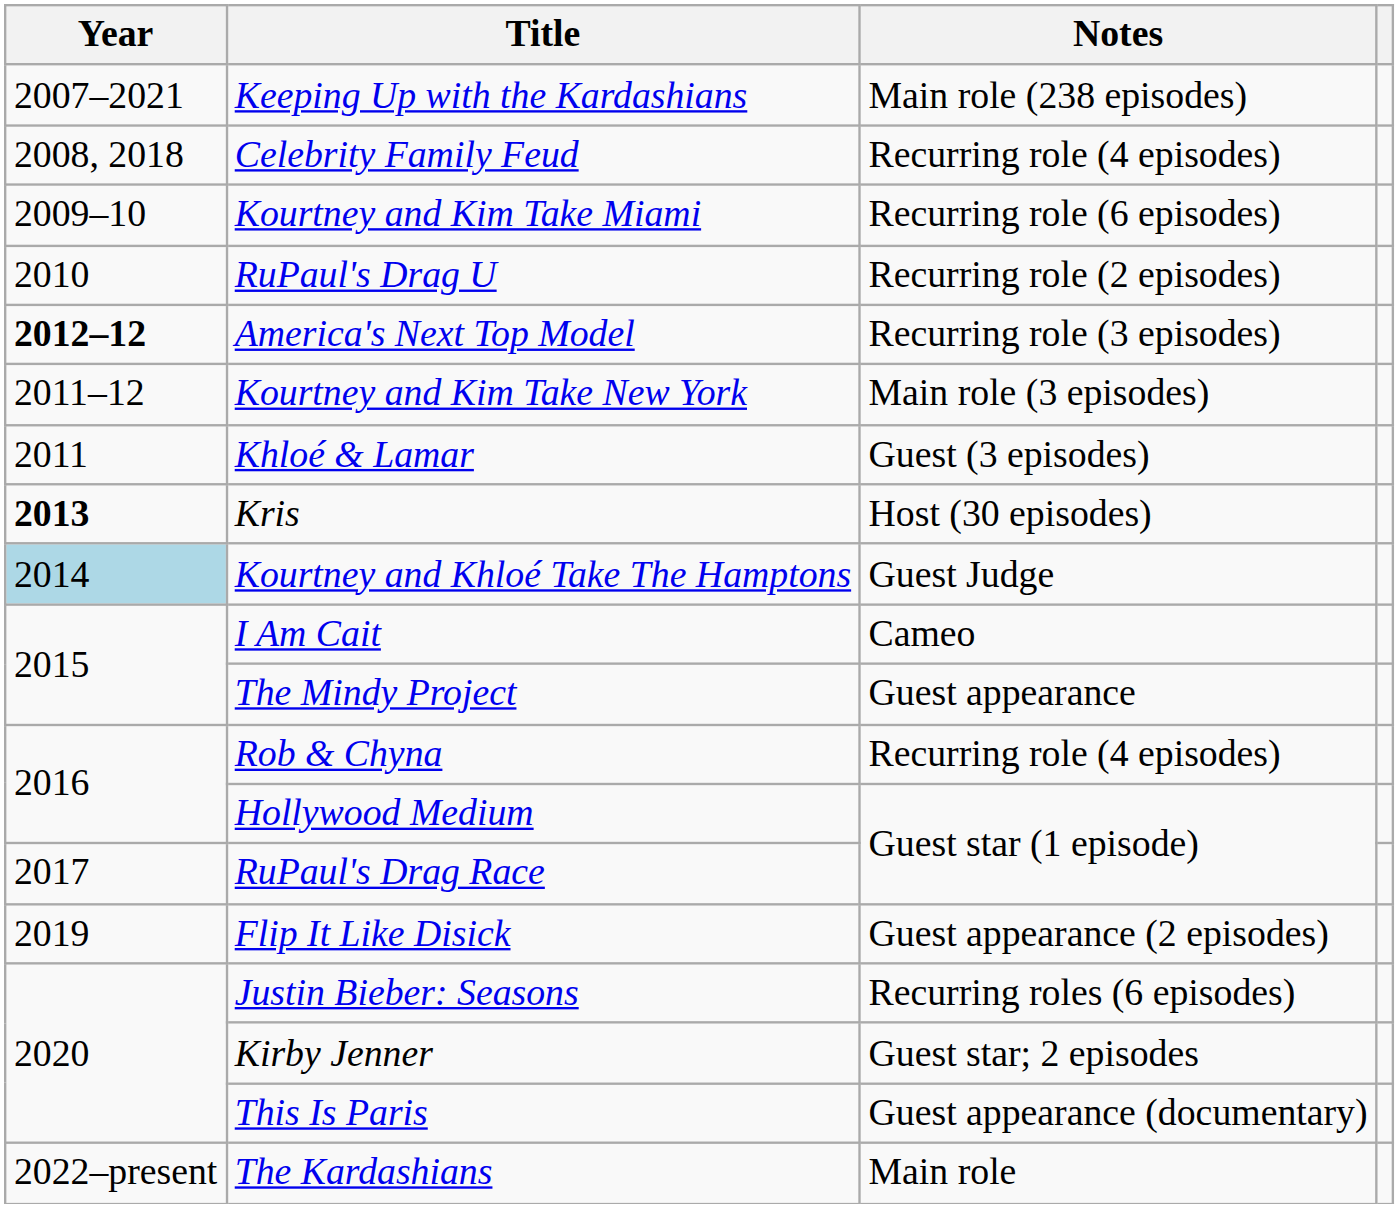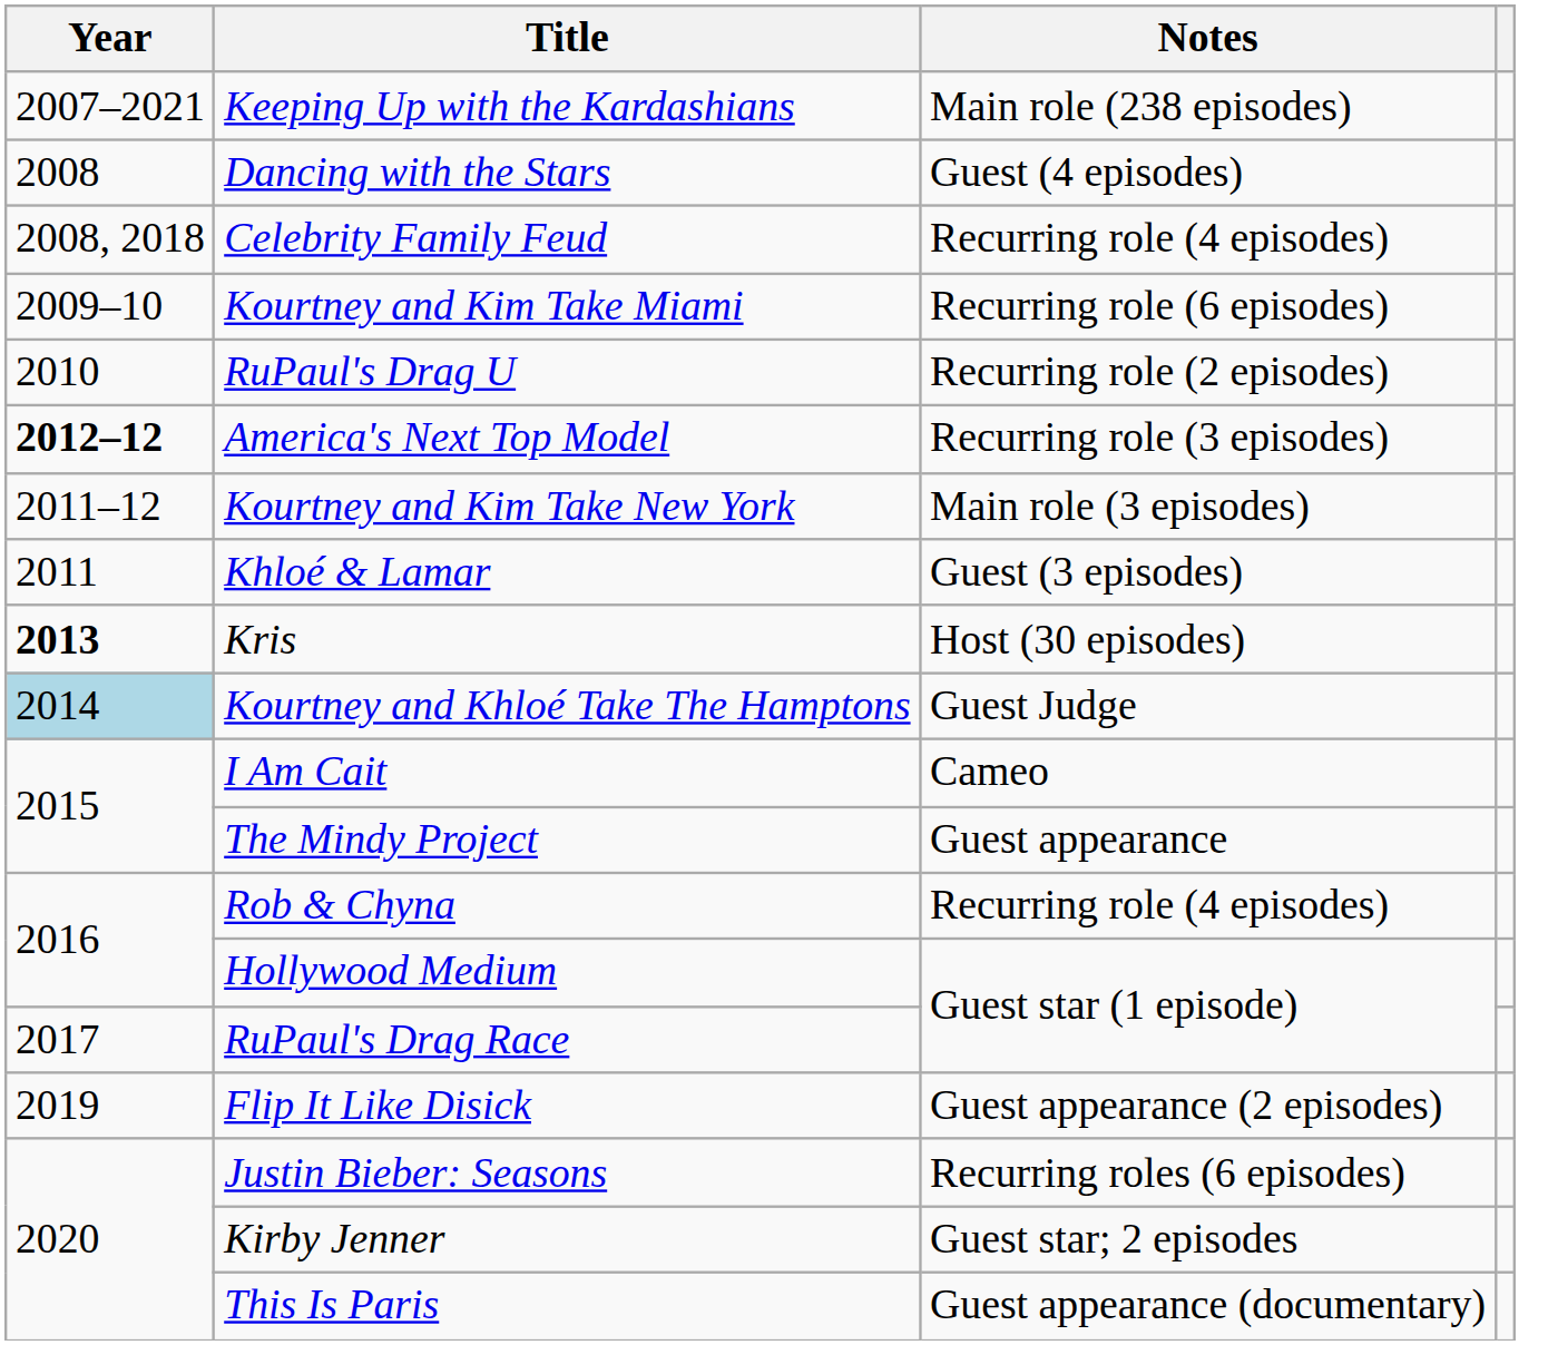+ row: 2008 | Dancing with the Stars | Guest (4 episodes)
- row: 2022–present | The Kardashians | Main role
